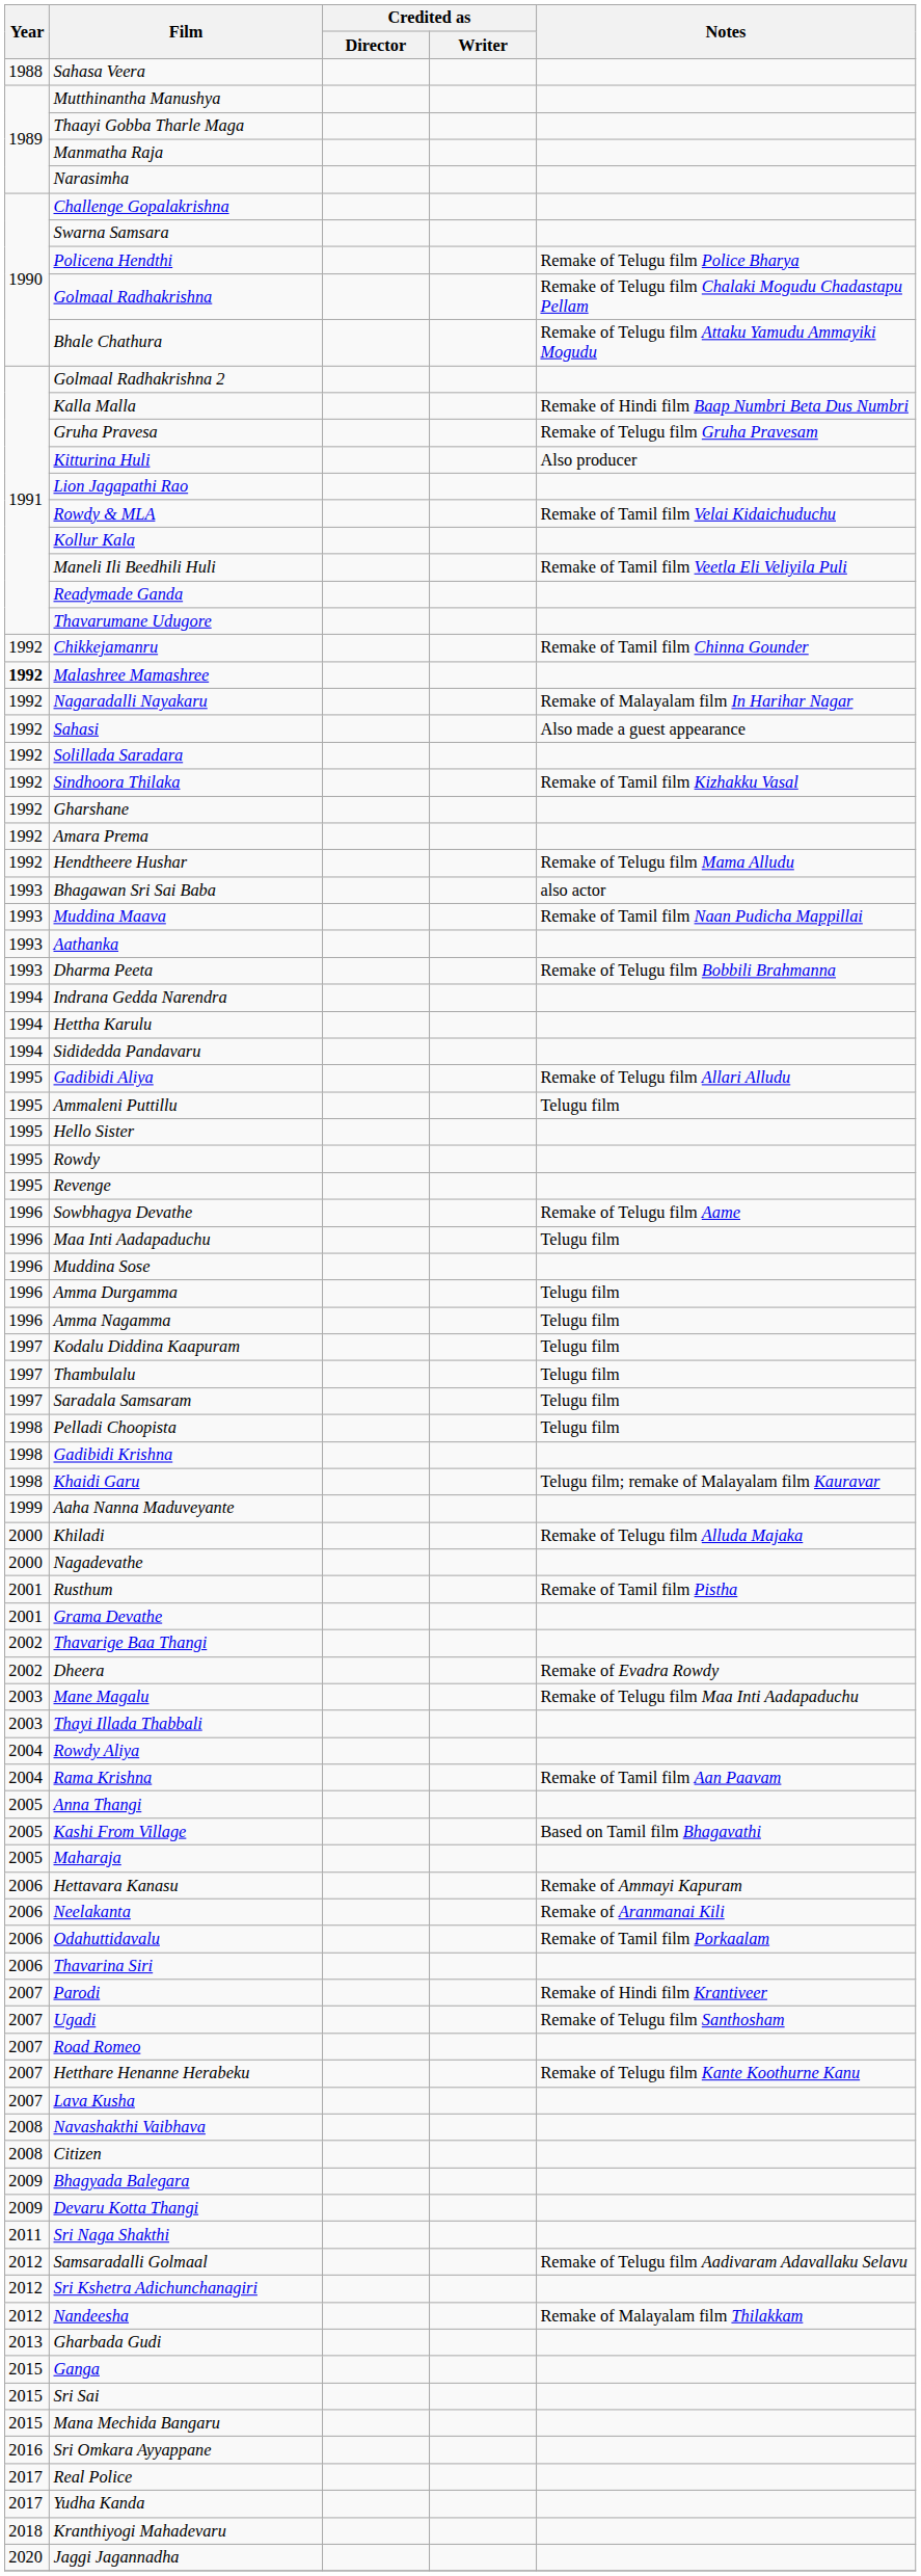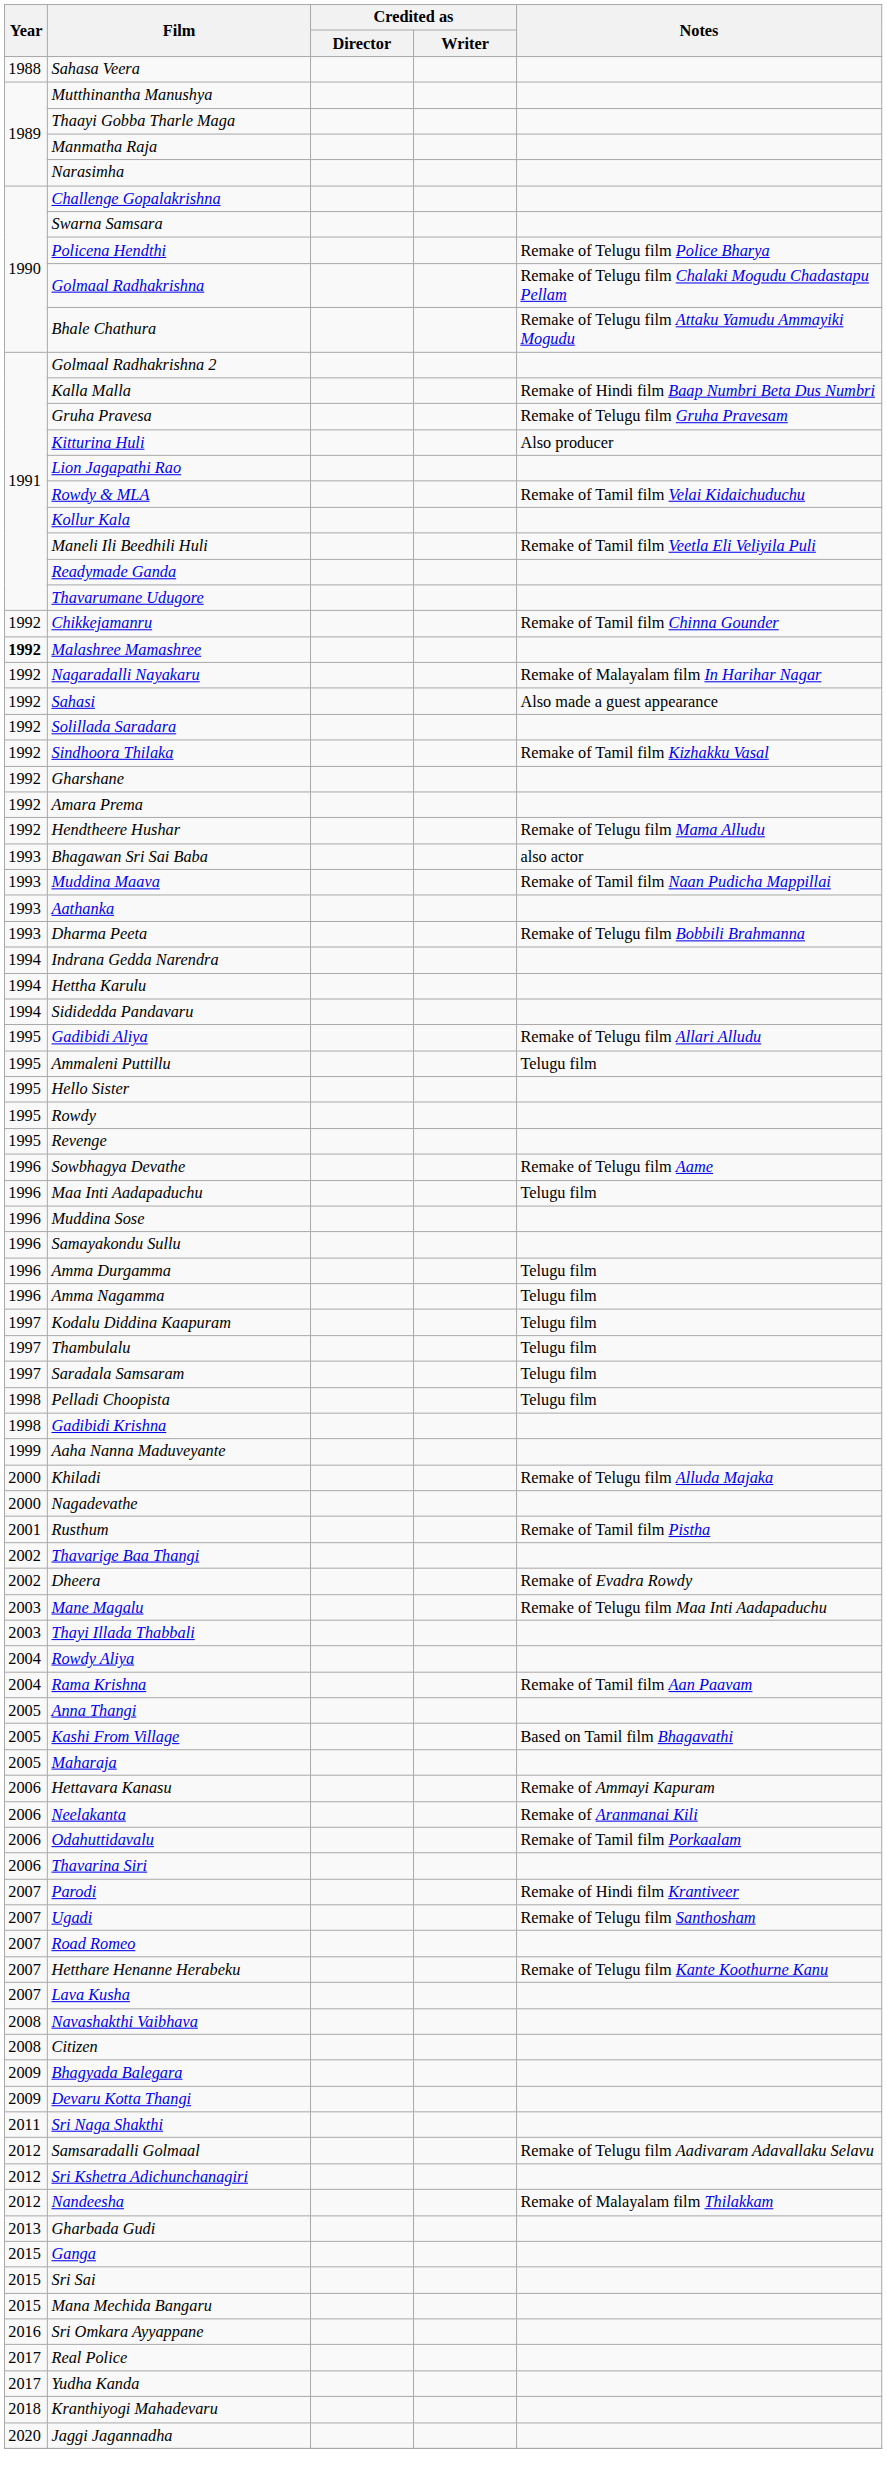+ row: 1996 | Samayakondu Sullu
- row: 1998 | Khaidi Garu | Telugu film; remake of Malayalam film Kauravar
- row: 2001 | Grama Devathe
